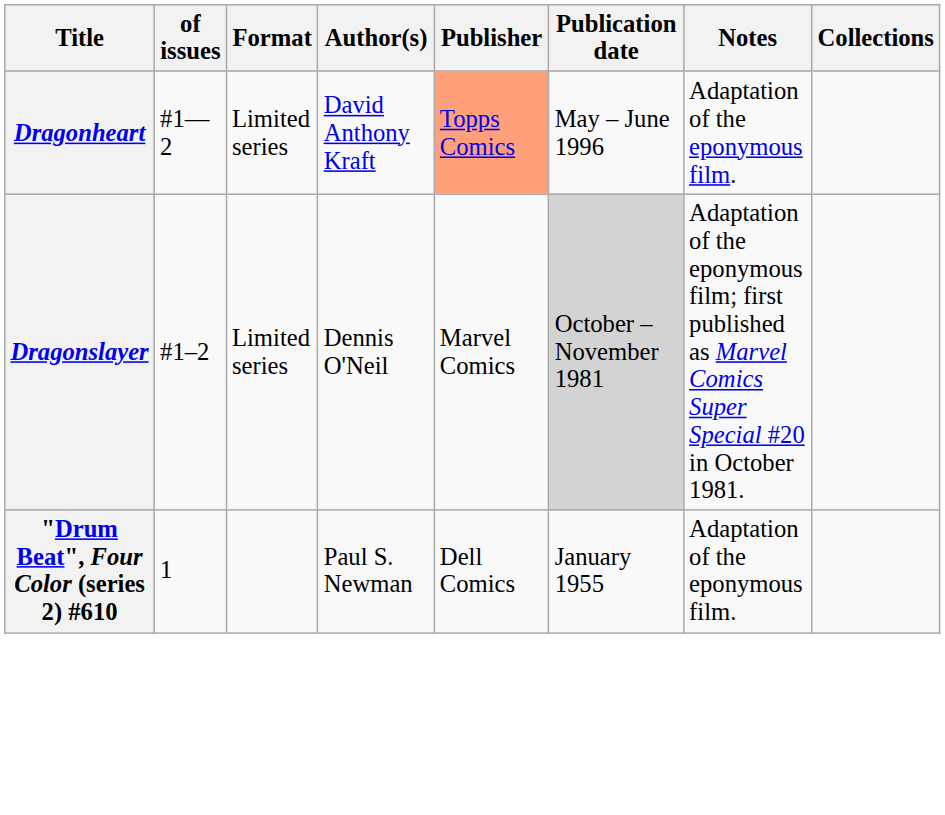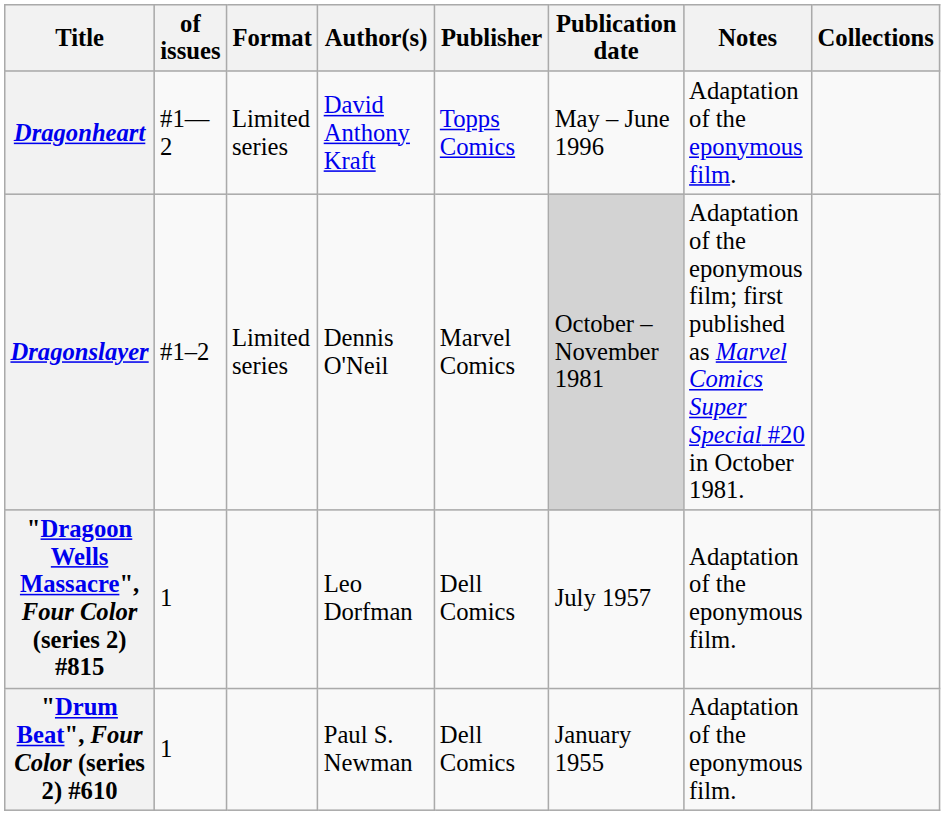Dragonheart | Publisher: lightsalmon background -> no background
+ row: "Dragoon Wells Massacre", Four Color (series 2) #815 | 1 | Leo Dorfman | Dell Comics | July 1957 | Adaptation of the eponymous film.
